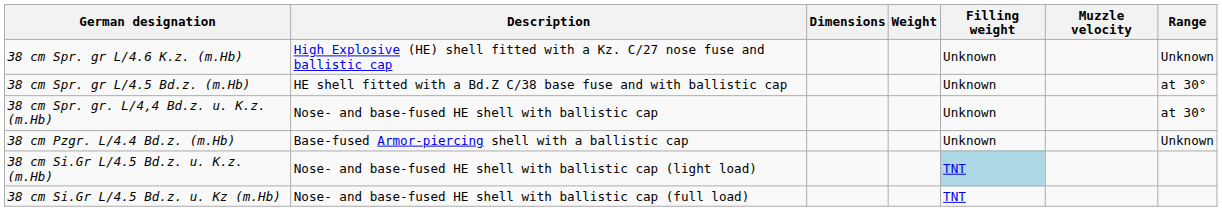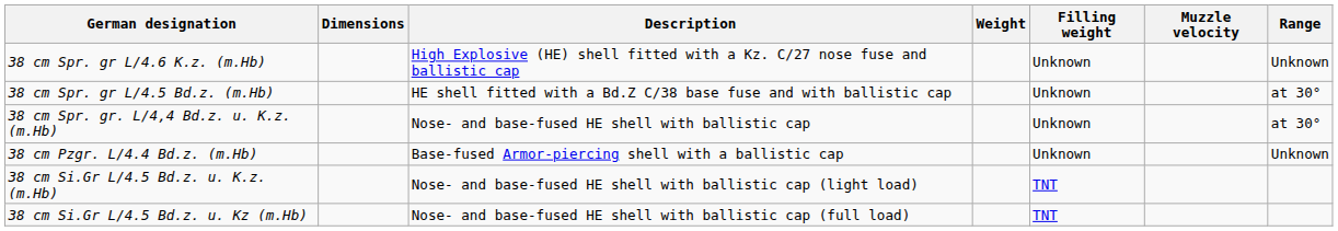columns swapped: Description <-> Dimensions
38 cm Si.Gr L/4.5 Bd.z. u. K.z. (m.Hb) | Filling weight: lightblue background -> no background
